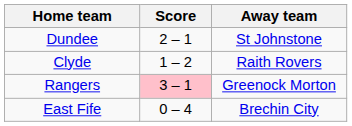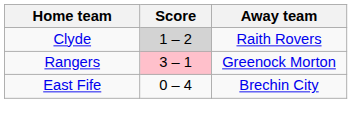- row: Dundee | 2 – 1 | St Johnstone
Clyde | Score: no background -> lightgrey background
